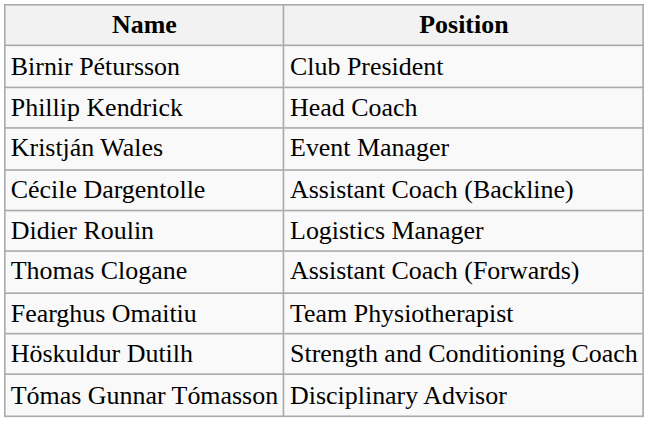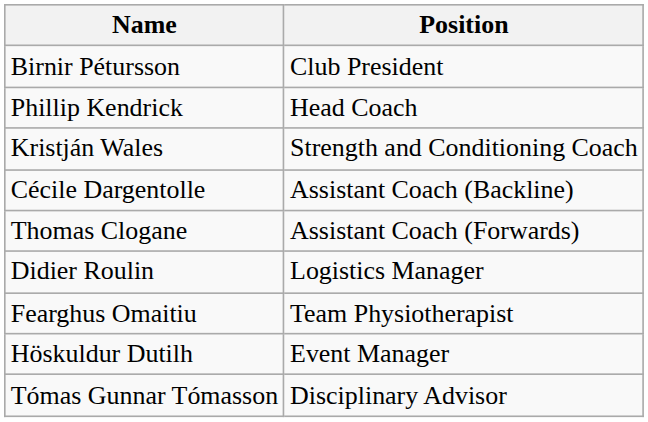Kristján Wales | Position: Event Manager -> Strength and Conditioning Coach
rows swapped: Thomas Clogane <-> Didier Roulin
Höskuldur Dutilh | Position: Strength and Conditioning Coach -> Event Manager
